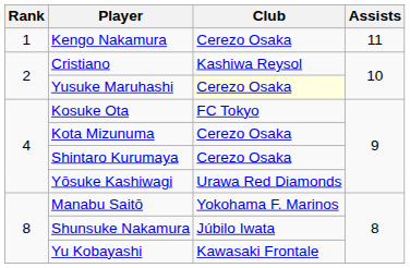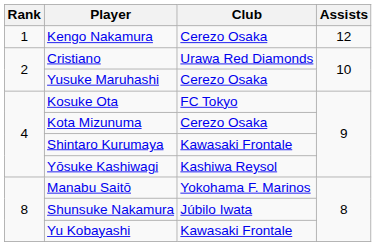Kengo Nakamura | Assists: 11 -> 12
Cristiano | Club: Kashiwa Reysol -> Urawa Red Diamonds
Yusuke Maruhashi | Club: lightyellow background -> no background
Shintaro Kurumaya | Club: Cerezo Osaka -> Kawasaki Frontale
Yōsuke Kashiwagi | Club: Urawa Red Diamonds -> Kashiwa Reysol
